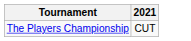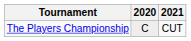+ column: 2020 | C
